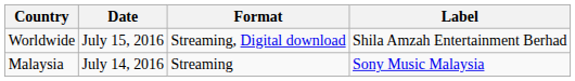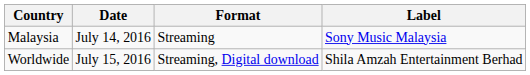rows swapped: Malaysia <-> Worldwide
